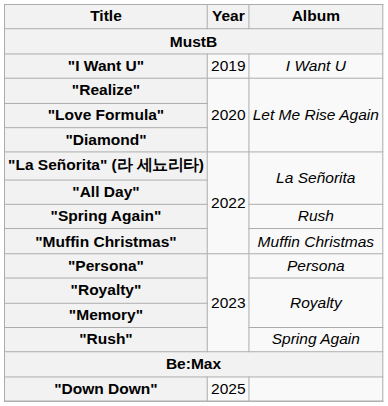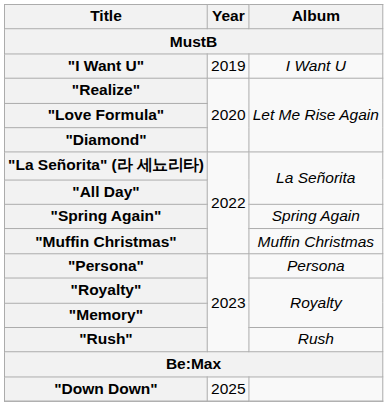"Spring Again" | Album: Rush -> Spring Again
"Rush" | Album: Spring Again -> Rush
